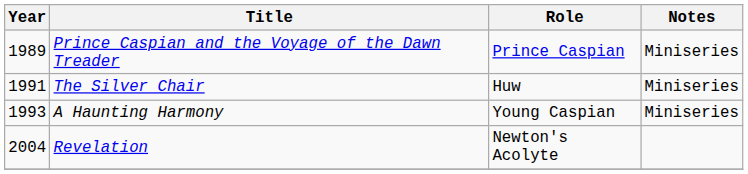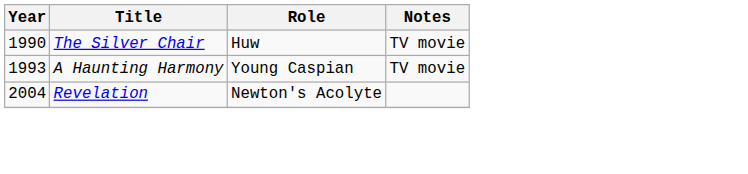- row: 1989 | Prince Caspian and the Voyage of the Dawn Treader | Prince Caspian | Miniseries
The Silver Chair | Year: 1991 -> 1990
The Silver Chair | Notes: Miniseries -> TV movie
A Haunting Harmony | Notes: Miniseries -> TV movie
